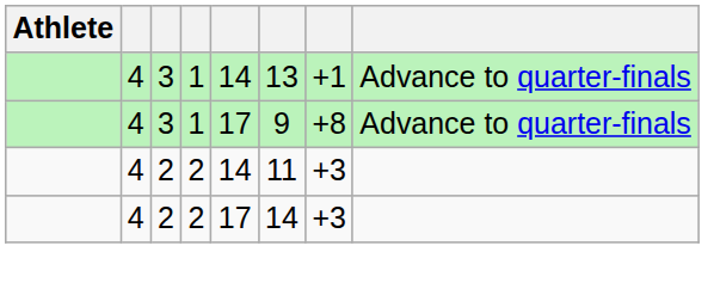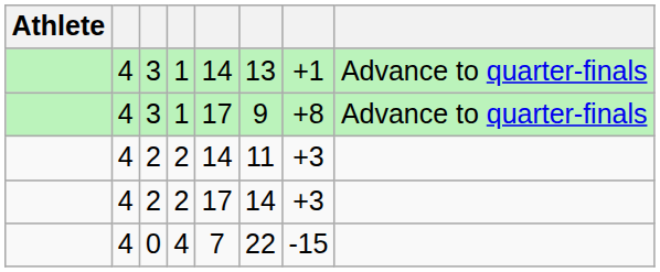+ row: 4 | 0 | 4 | 7 | 22 | -15
